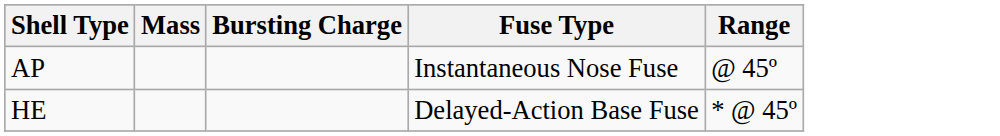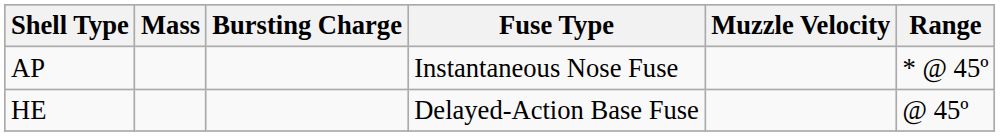+ column: Muzzle Velocity
AP | Range: @ 45º -> * @ 45º
HE | Range: * @ 45º -> @ 45º
